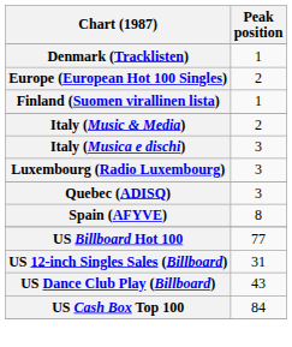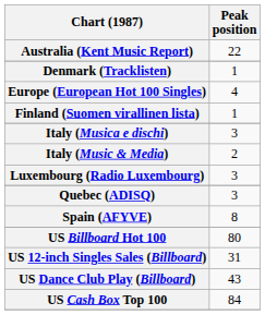+ row: Australia (Kent Music Report) | 22
Europe (European Hot 100 Singles) | Peak position: 2 -> 4
rows swapped: Italy (Music & Media) <-> Italy (Musica e dischi)
US Billboard Hot 100 | Peak position: 77 -> 80
